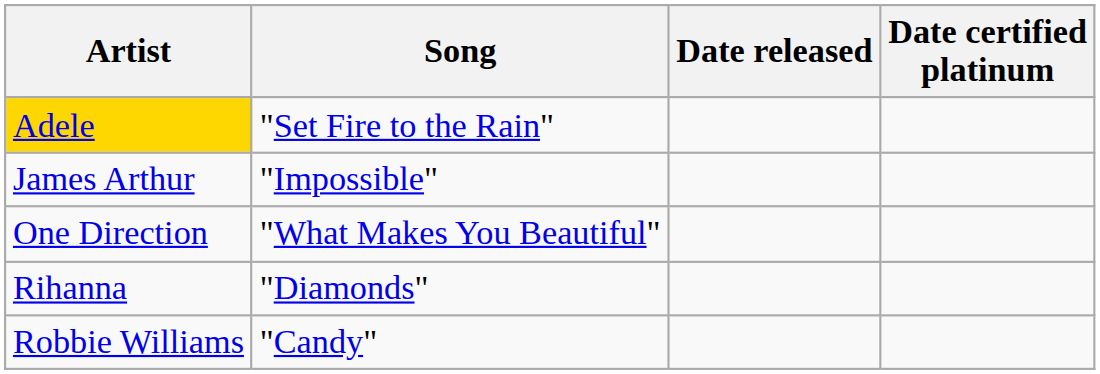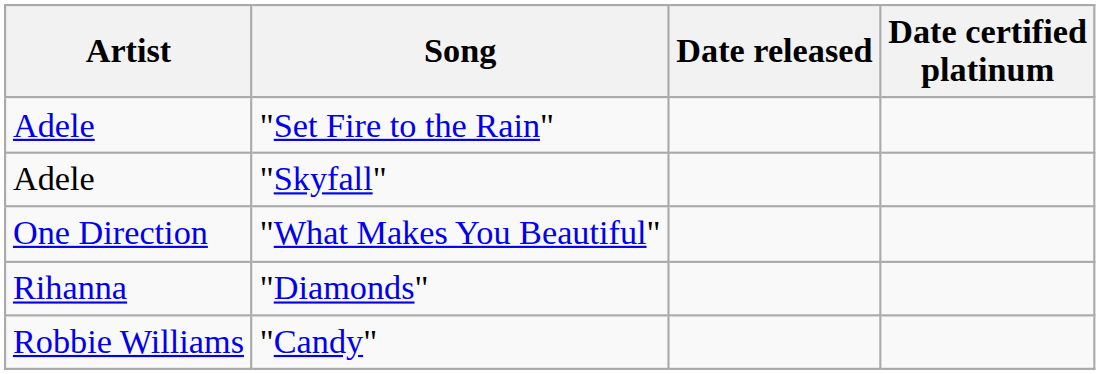"Set Fire to the Rain" | Artist: gold background -> no background
+ row: Adele | "Skyfall"
- row: James Arthur | "Impossible"
